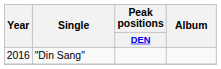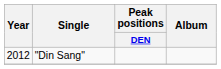"Din Sang" | Year: 2016 -> 2012
